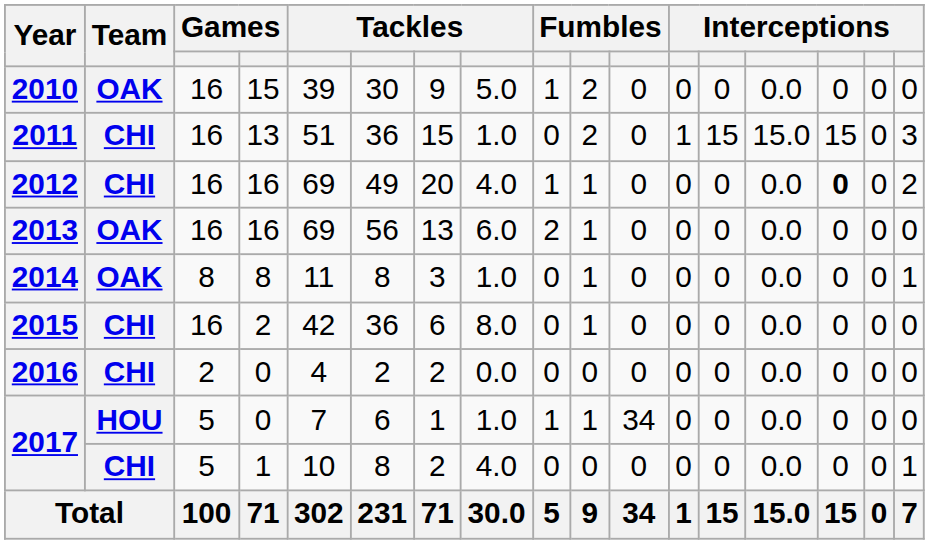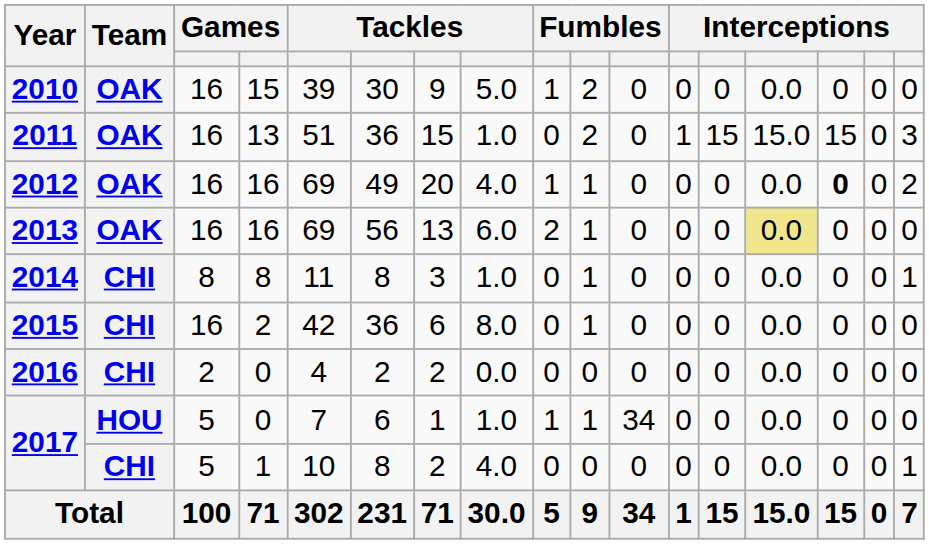2011 | Team: CHI -> OAK
2012 | Team: CHI -> OAK
2013 | column 14: no background -> khaki background
2014 | Team: OAK -> CHI
